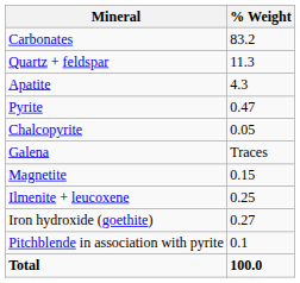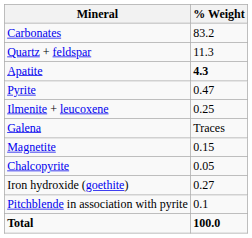Apatite | % Weight: normal -> bold
rows swapped: Chalcopyrite <-> Ilmenite + leucoxene
